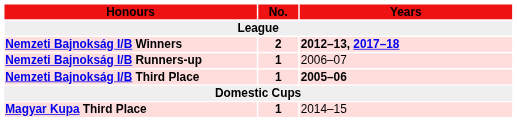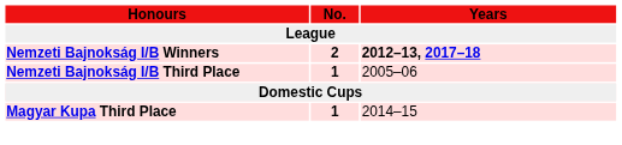- row: Nemzeti Bajnokság I/B Runners-up | 1 | 2006–07
Nemzeti Bajnokság I/B Third Place | Years: bold -> normal
